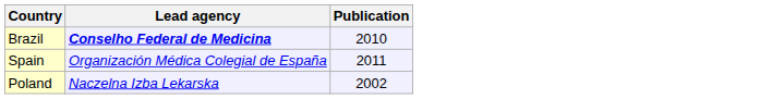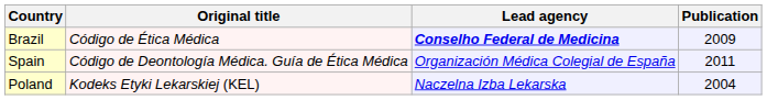+ column: Original title | Código de Ética Médica | Código de Deontología Médica. Guía de Ética Médica | Kodeks Etyki Lekarskiej (KEL)
Brazil | Publication: 2010 -> 2009
Poland | Publication: 2002 -> 2004
